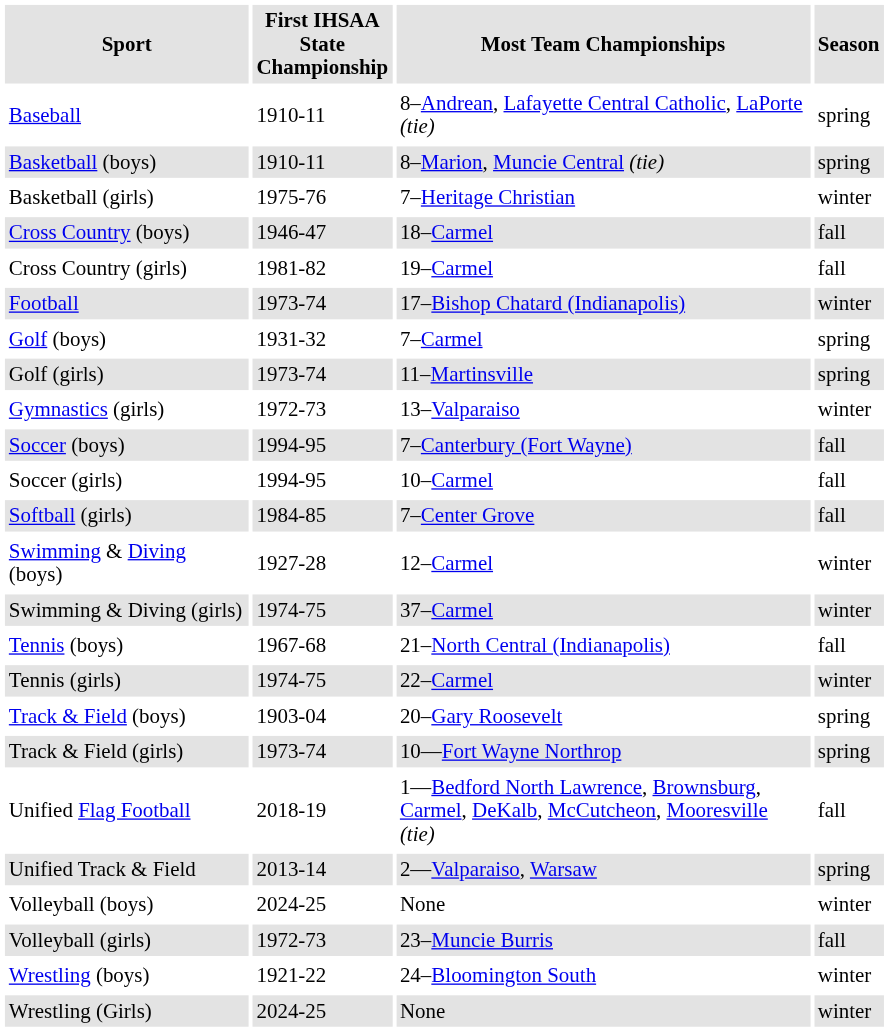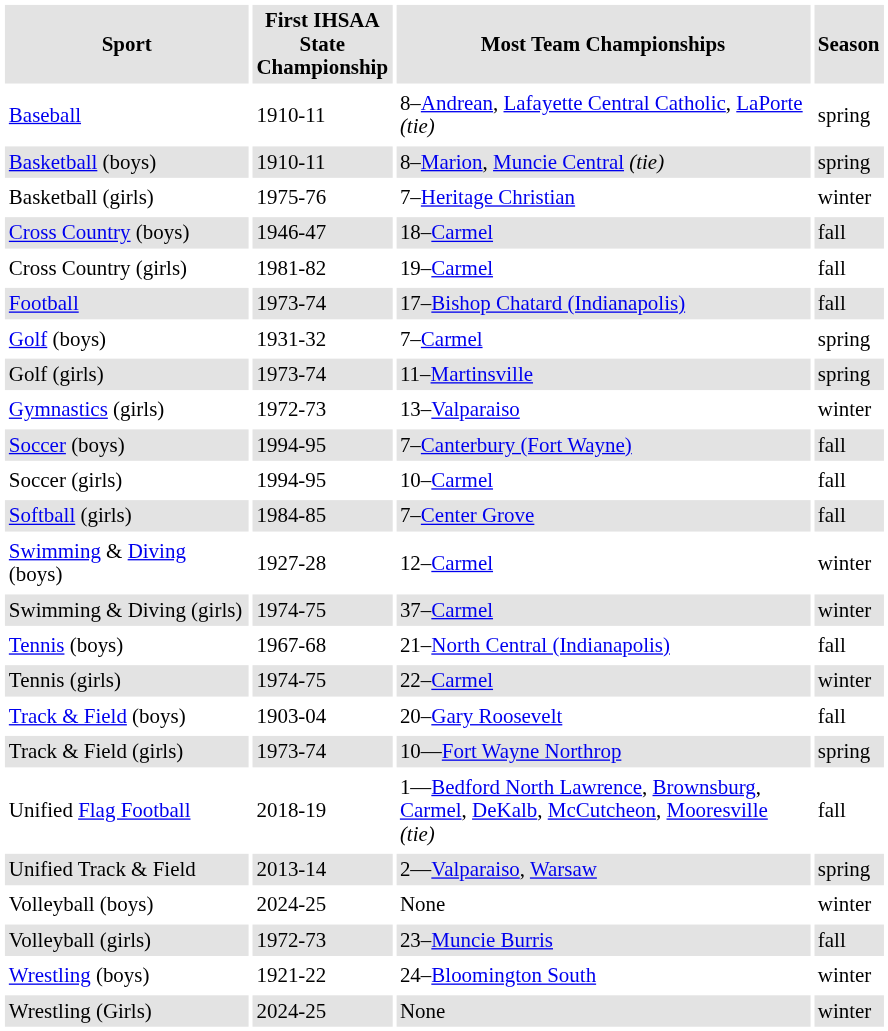Football | Season: winter -> fall
Track & Field (boys) | Season: spring -> fall
